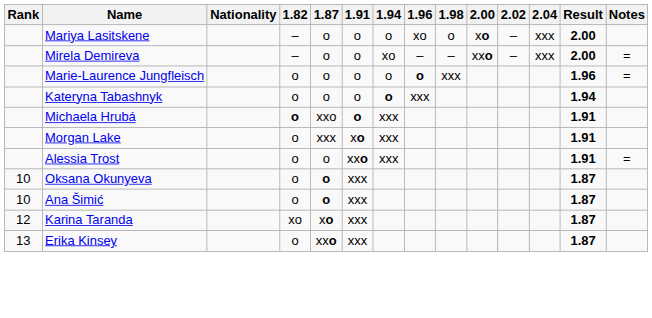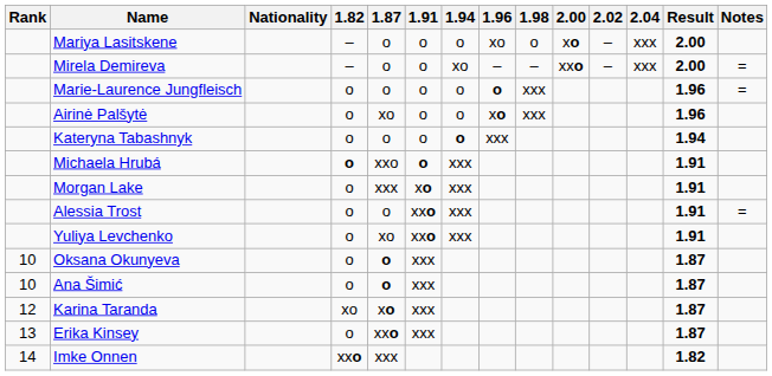+ row: Airinė Palšytė | o | xo | o | o | xo | xxx | 1.96
+ row: Yuliya Levchenko | o | xo | xxo | xxx | 1.91
+ row: 14 | Imke Onnen | xxo | xxx | 1.82
